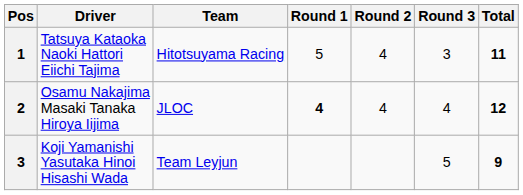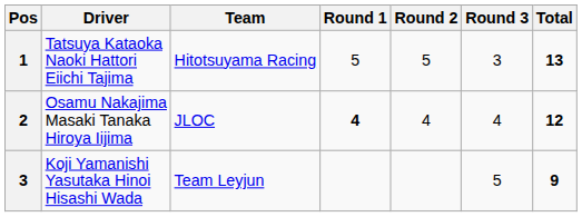Tatsuya Kataoka Naoki Hattori Eiichi Tajima | Round 2: 4 -> 5
Tatsuya Kataoka Naoki Hattori Eiichi Tajima | Total: 11 -> 13
